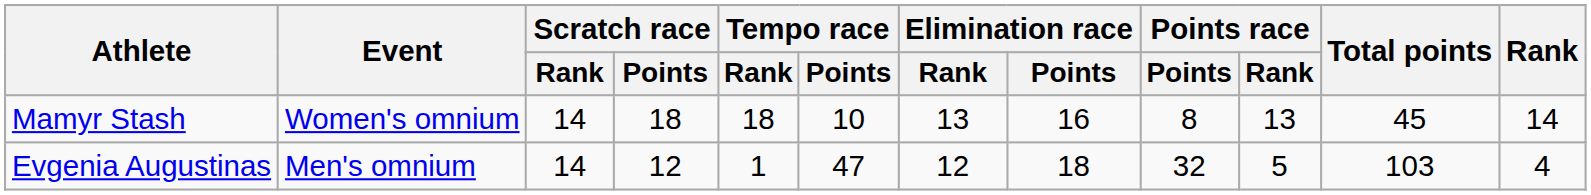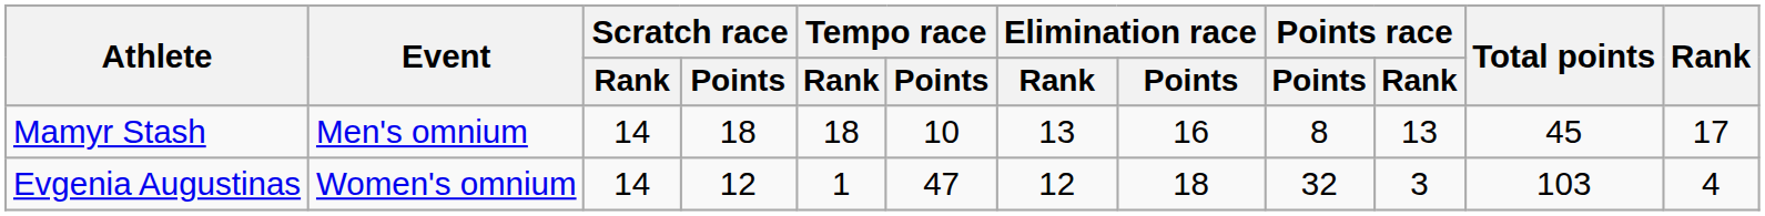Mamyr Stash | Event: Women's omnium -> Men's omnium
Mamyr Stash | Rank: 14 -> 17
Evgenia Augustinas | Event: Men's omnium -> Women's omnium
Evgenia Augustinas | Points race / Rank: 5 -> 3
